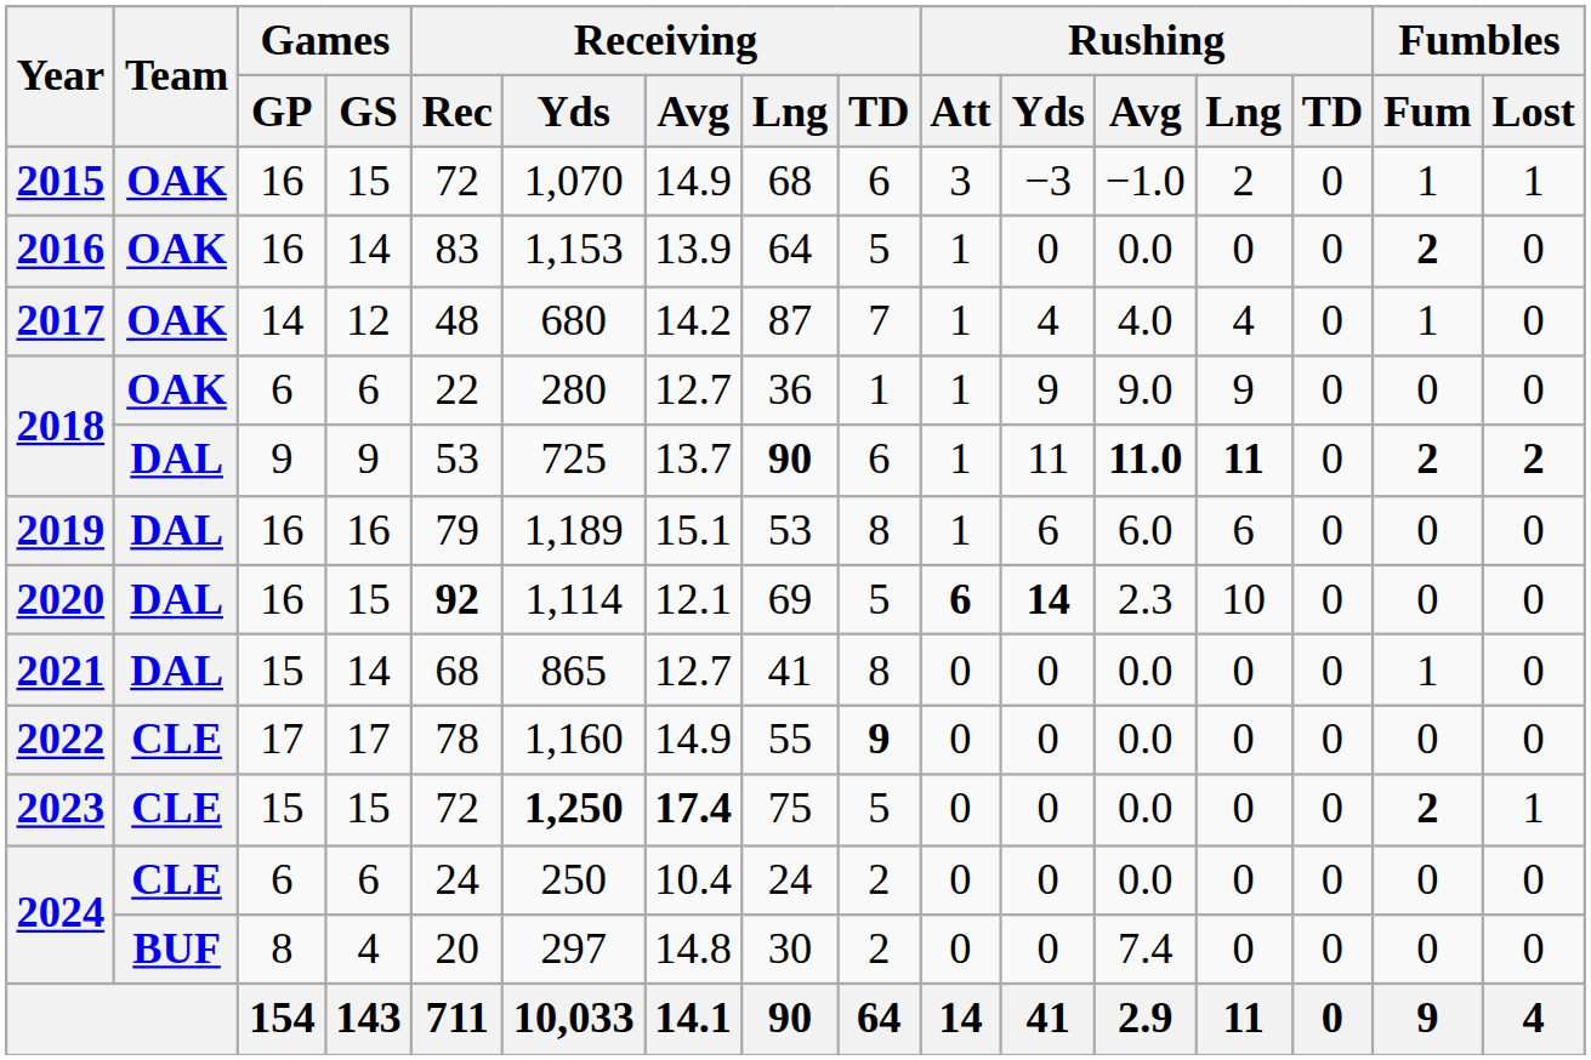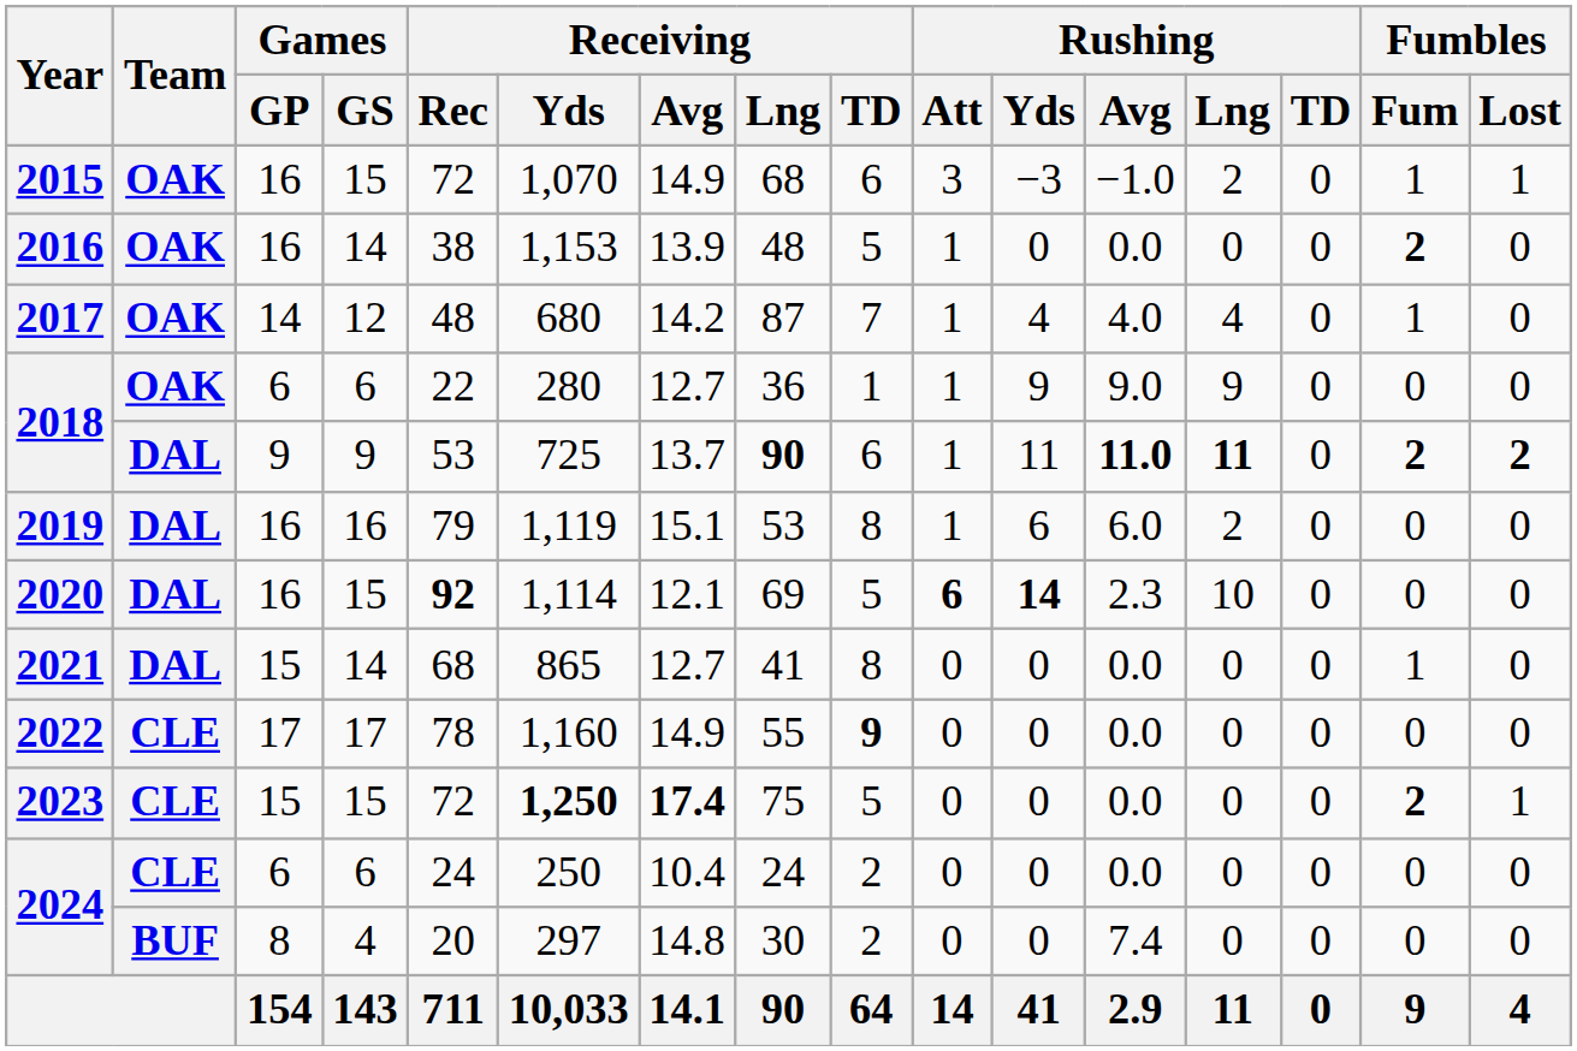2016 | Receiving / Rec: 83 -> 38
2016 | Receiving / Lng: 64 -> 48
2019 | Receiving / Yds: 1,189 -> 1,119
2019 | Rushing / Lng: 6 -> 2
